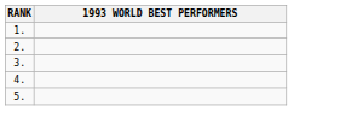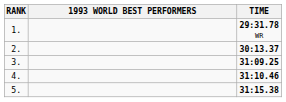+ column: TIME | 29:31.78 WR | 30:13.37 | 31:09.25 | 31:10.46 | 31:15.38
